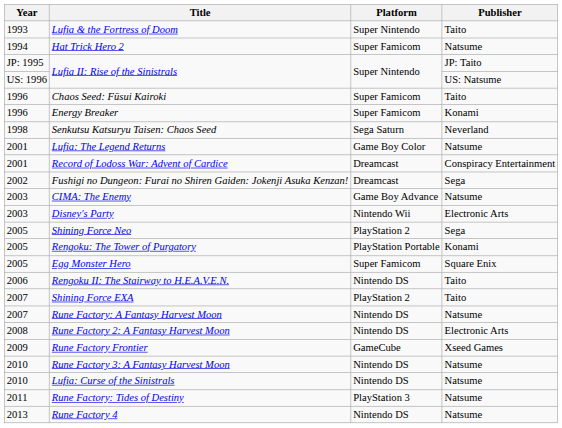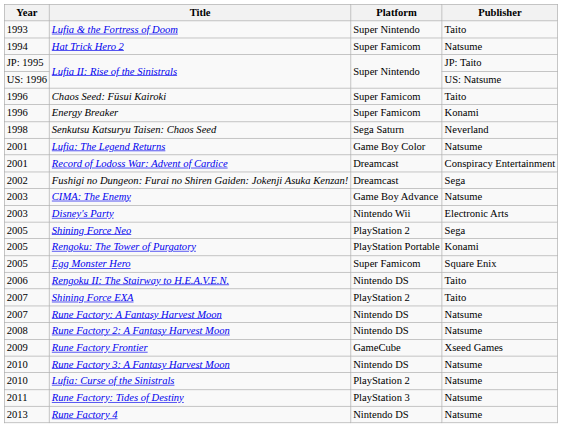Rune Factory 2: A Fantasy Harvest Moon | Publisher: Electronic Arts -> Natsume
Lufia: Curse of the Sinistrals | Platform: Nintendo DS -> PlayStation 2
